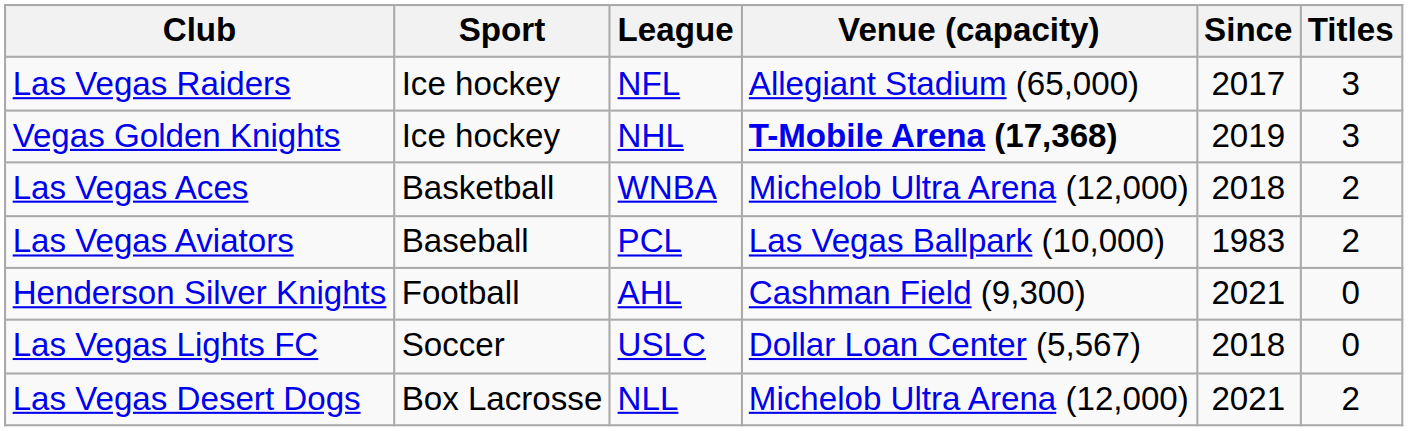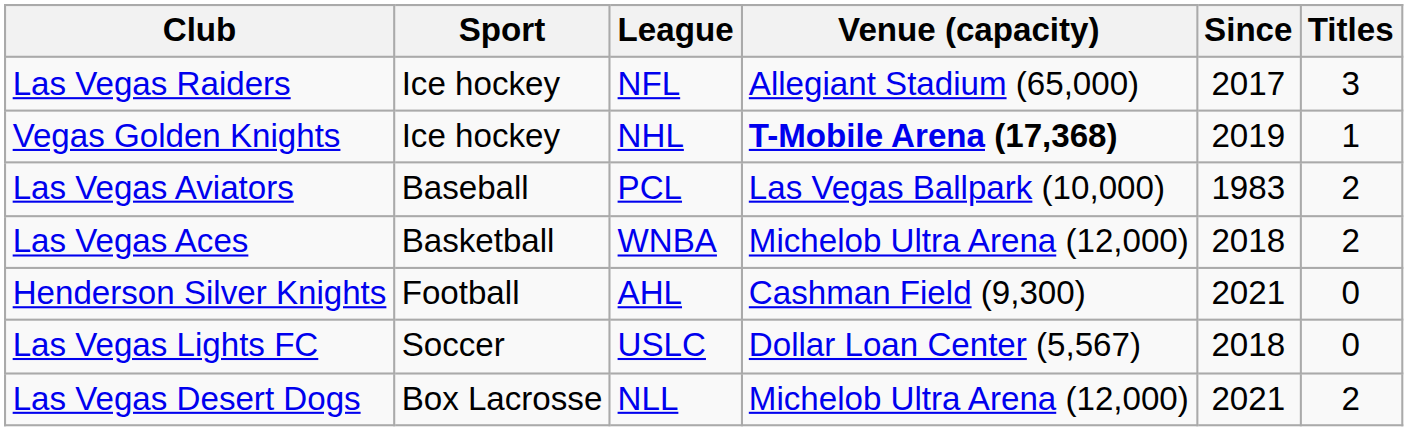Vegas Golden Knights | Titles: 3 -> 1
rows swapped: Las Vegas Aces <-> Las Vegas Aviators
